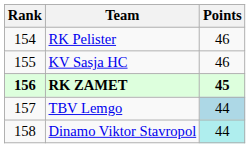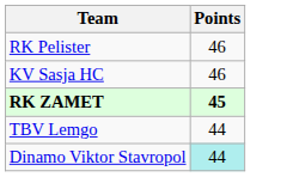- column: Rank | 154 | 155 | 156 | 157 | 158
TBV Lemgo | Points: lightblue background -> no background
